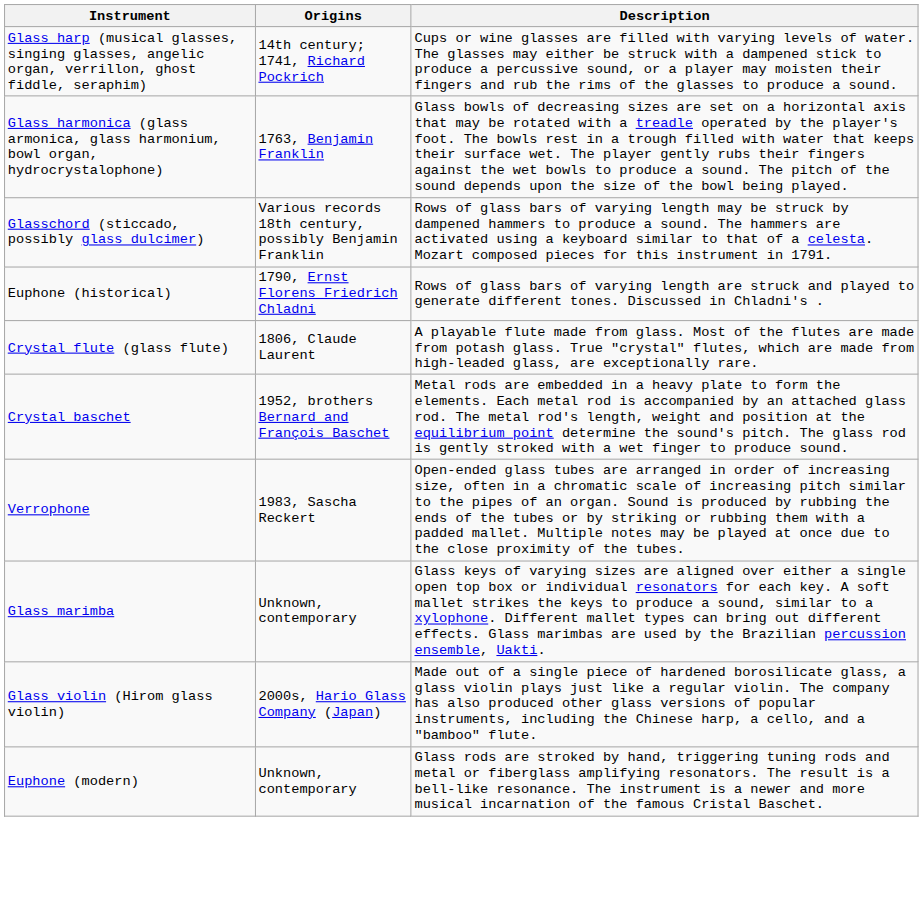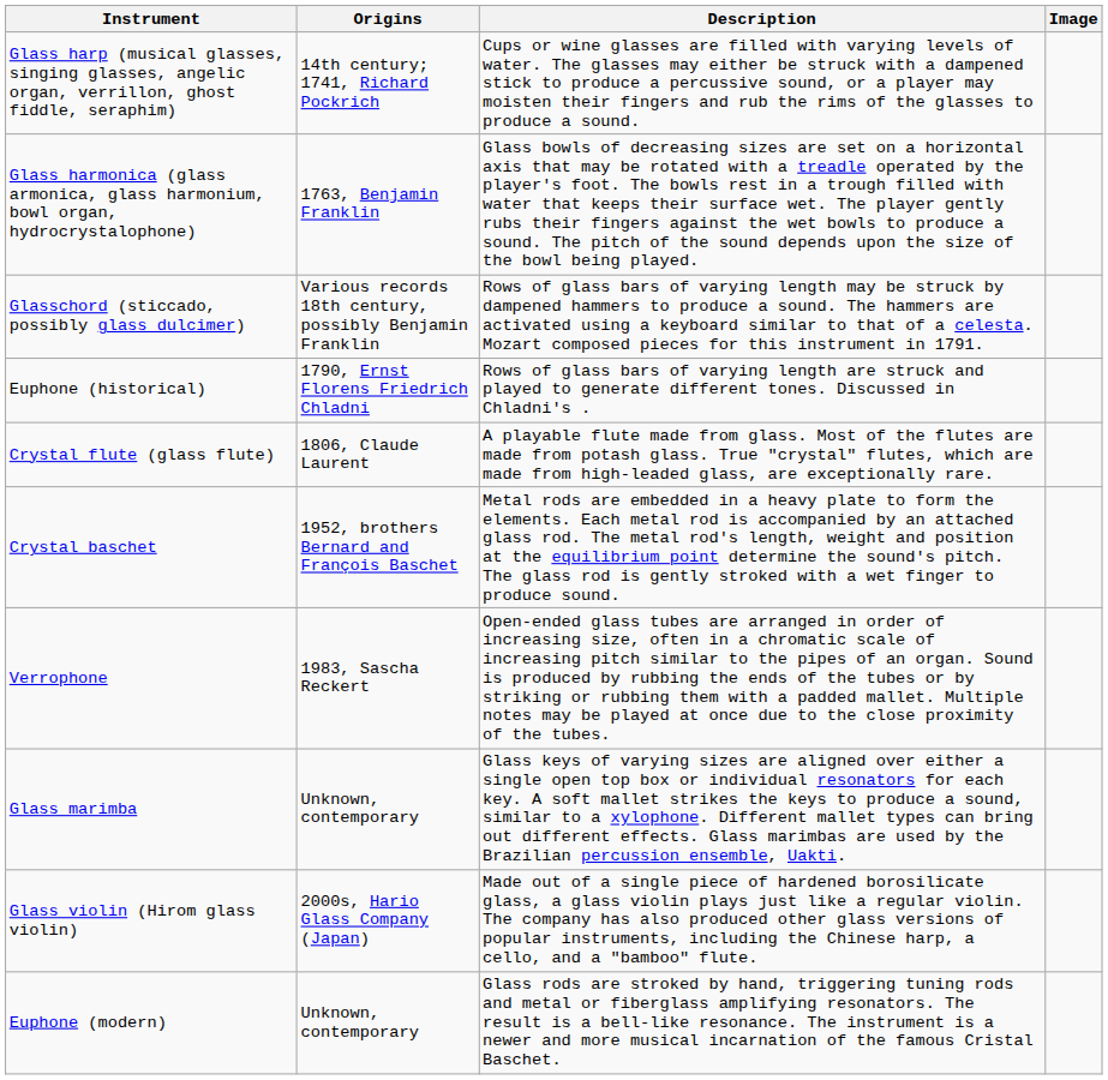+ column: Image
